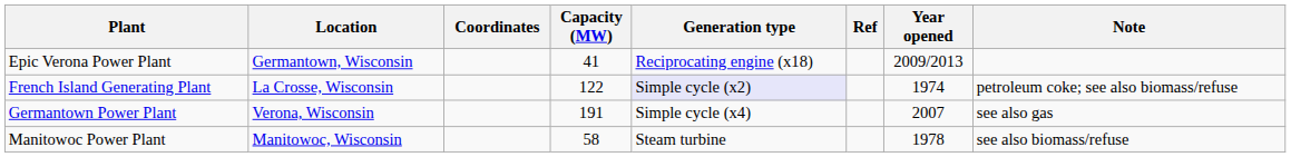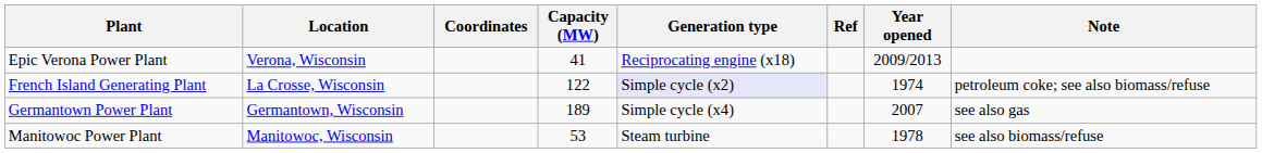Epic Verona Power Plant | Location: Germantown, Wisconsin -> Verona, Wisconsin
Germantown Power Plant | Location: Verona, Wisconsin -> Germantown, Wisconsin
Germantown Power Plant | Capacity (MW): 191 -> 189
Manitowoc Power Plant | Capacity (MW): 58 -> 53
